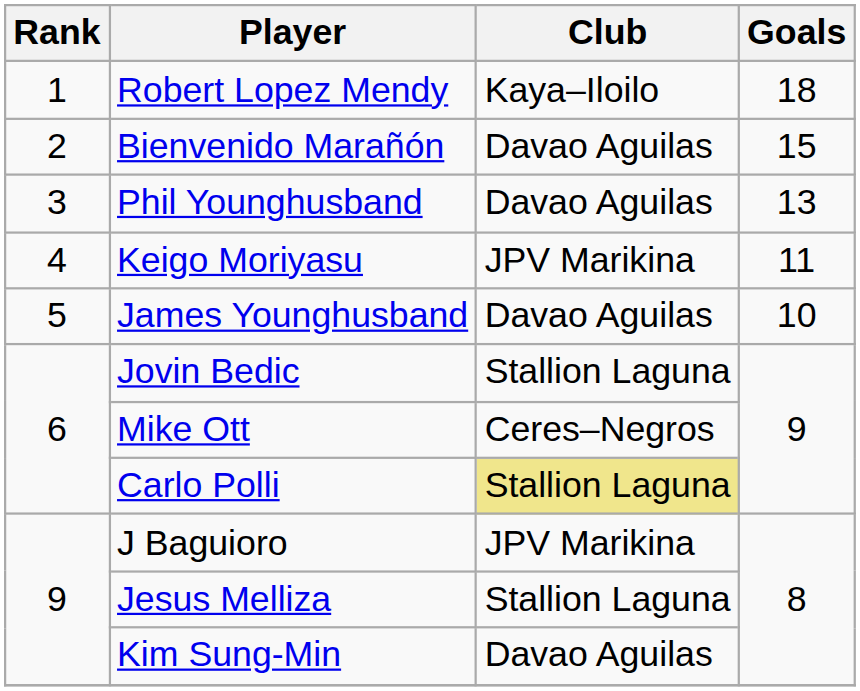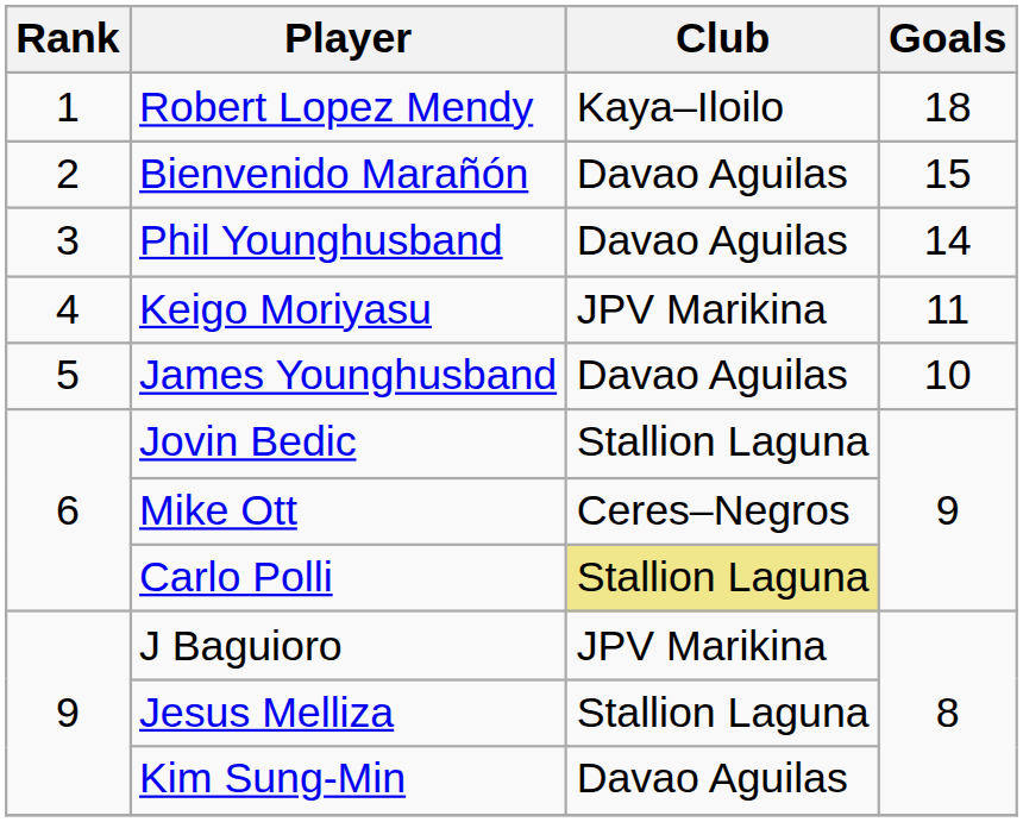Phil Younghusband | Goals: 13 -> 14
